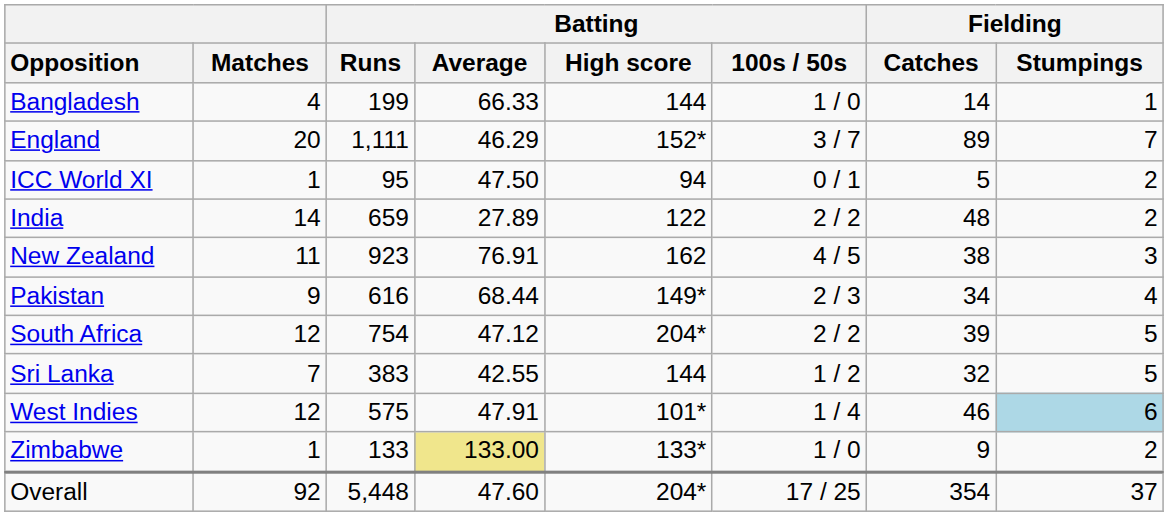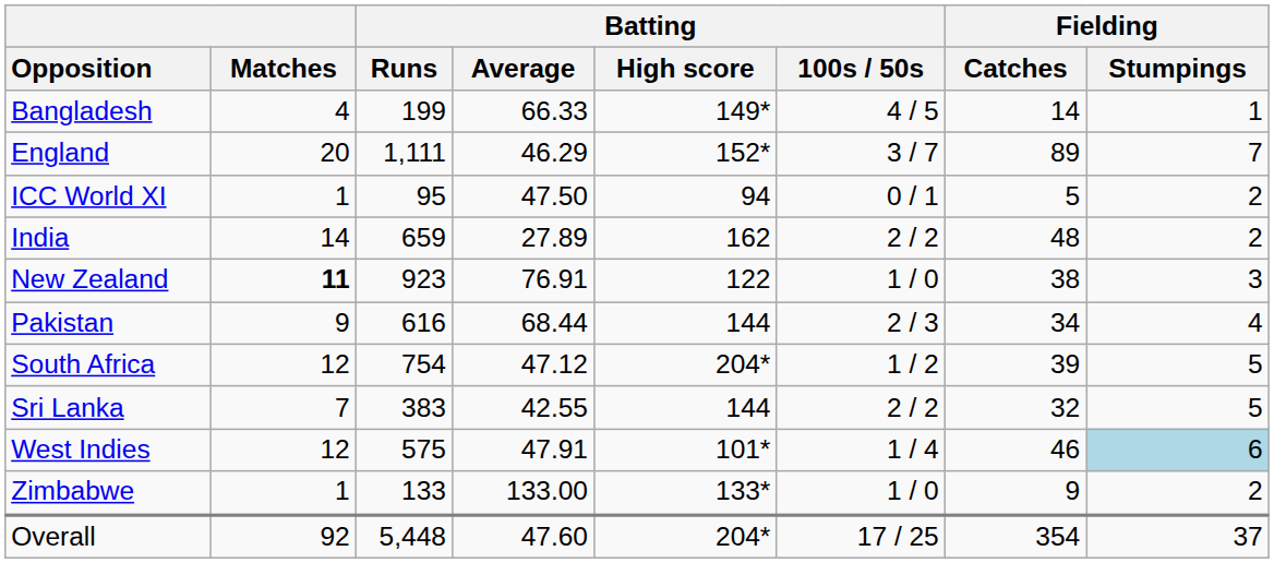Bangladesh | Batting / High score: 144 -> 149*
Bangladesh | Batting / 100s / 50s: 1 / 0 -> 4 / 5
India | Batting / High score: 122 -> 162
New Zealand | Matches: normal -> bold
New Zealand | Batting / High score: 162 -> 122
New Zealand | Batting / 100s / 50s: 4 / 5 -> 1 / 0
Pakistan | Batting / High score: 149* -> 144
South Africa | Batting / 100s / 50s: 2 / 2 -> 1 / 2
Sri Lanka | Batting / 100s / 50s: 1 / 2 -> 2 / 2
Zimbabwe | Batting / Average: khaki background -> no background
